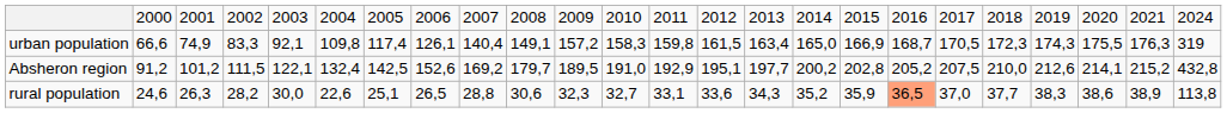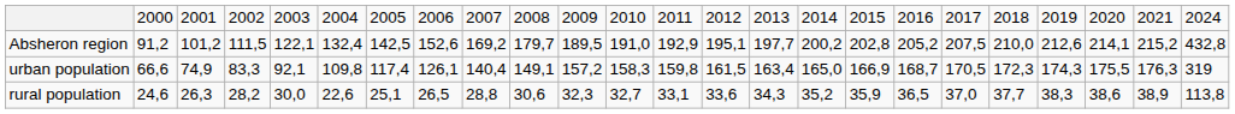rows swapped: Absheron region <-> urban population
rural population | column 18: lightsalmon background -> no background
